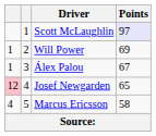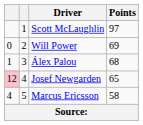Scott McLaughlin | Points: lavender background -> no background
Will Power | column 1: 1 -> 0
Álex Palou | Points: 67 -> 68
